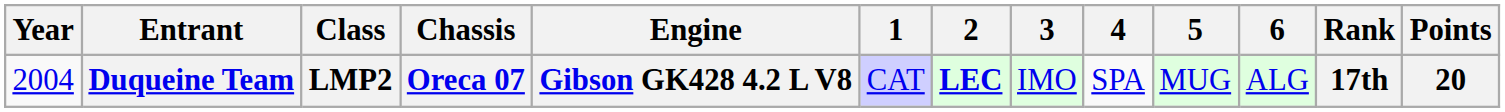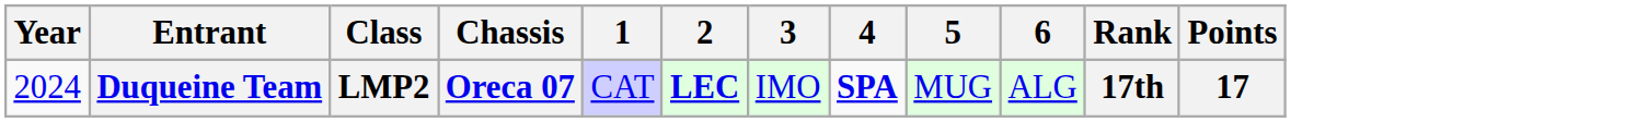- column: Engine | Gibson GK428 4.2 L V8
Duqueine Team | Year: 2004 -> 2024
Duqueine Team | 4: normal -> bold
Duqueine Team | Points: 20 -> 17
